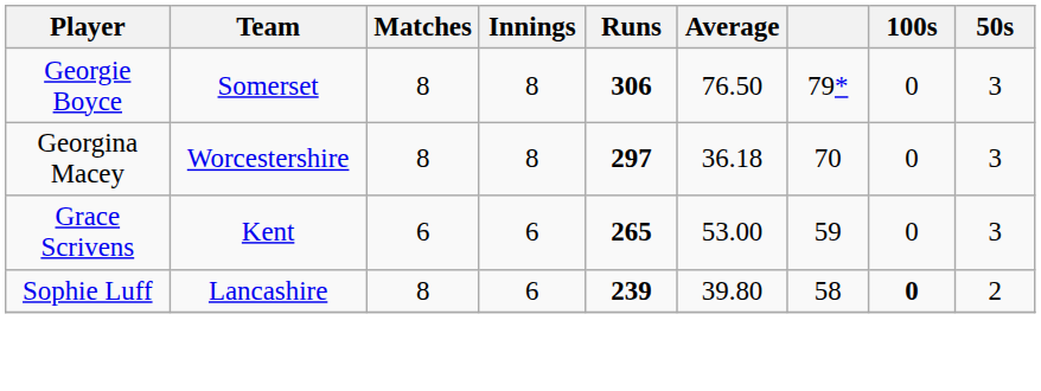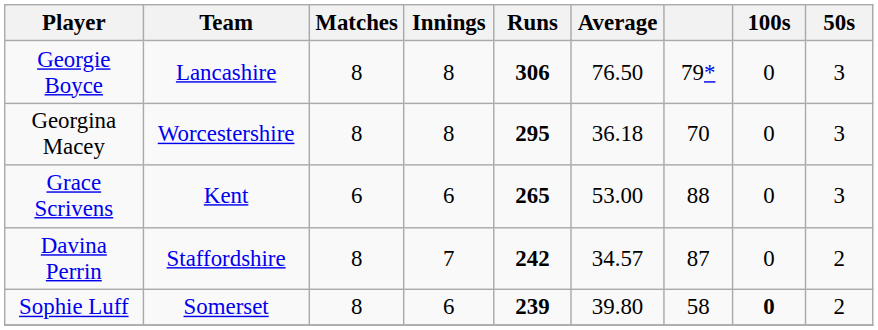Georgie Boyce | Team: Somerset -> Lancashire
Georgina Macey | Runs: 297 -> 295
Grace Scrivens | column 7: 59 -> 88
+ row: Davina Perrin | Staffordshire | 8 | 7 | 242 | 34.57 | 87 | 0 | 2
Sophie Luff | Team: Lancashire -> Somerset
